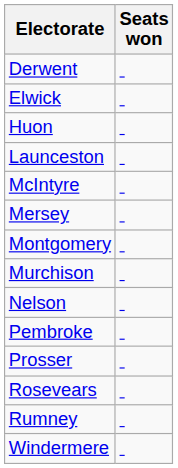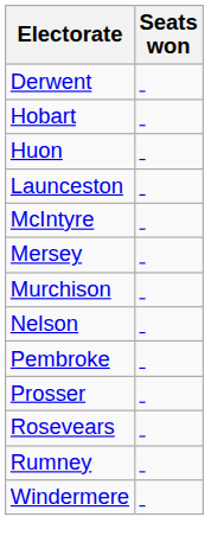- row: Elwick
+ row: Hobart
- row: Montgomery
